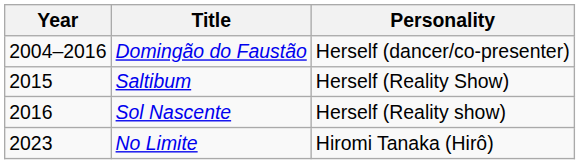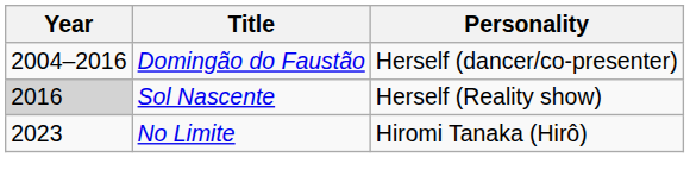- row: 2015 | Saltibum | Herself (Reality Show)
Sol Nascente | Year: no background -> lightgrey background
